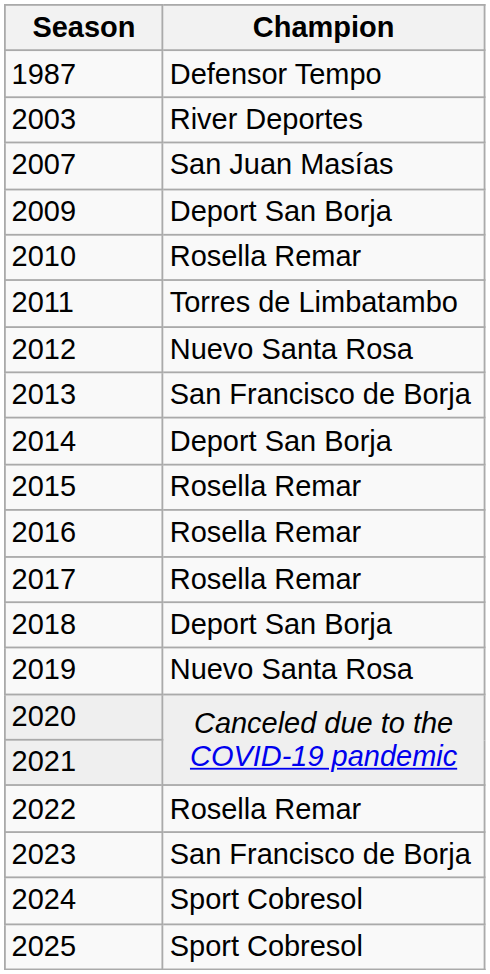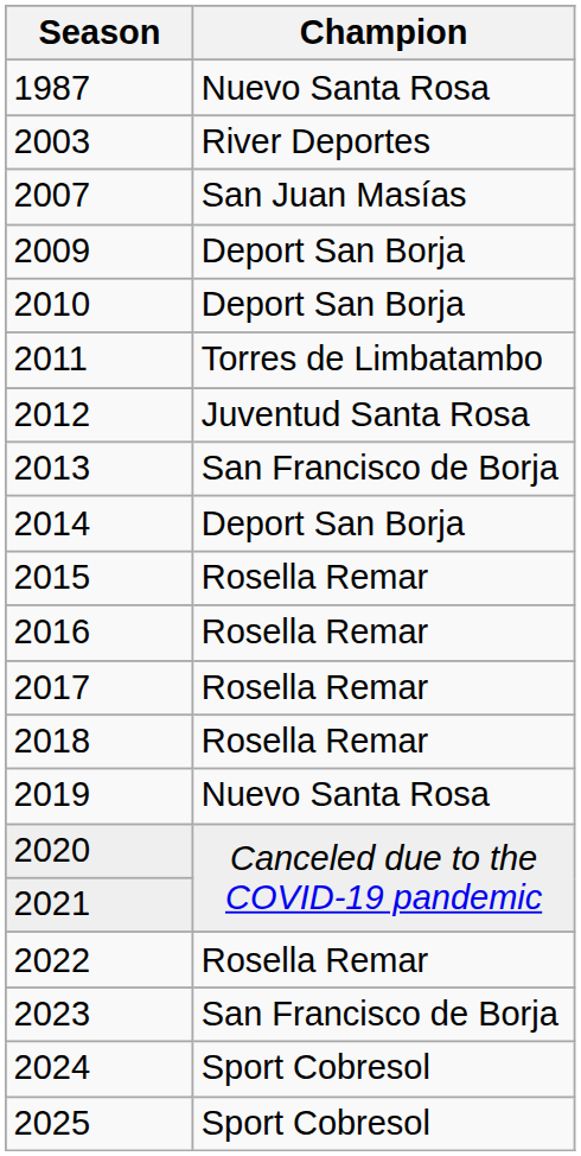1987 | Champion: Defensor Tempo -> Nuevo Santa Rosa
2010 | Champion: Rosella Remar -> Deport San Borja
2012 | Champion: Nuevo Santa Rosa -> Juventud Santa Rosa
2018 | Champion: Deport San Borja -> Rosella Remar
